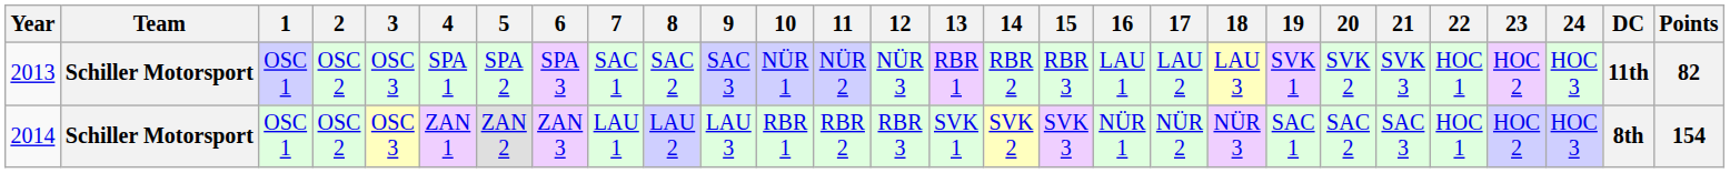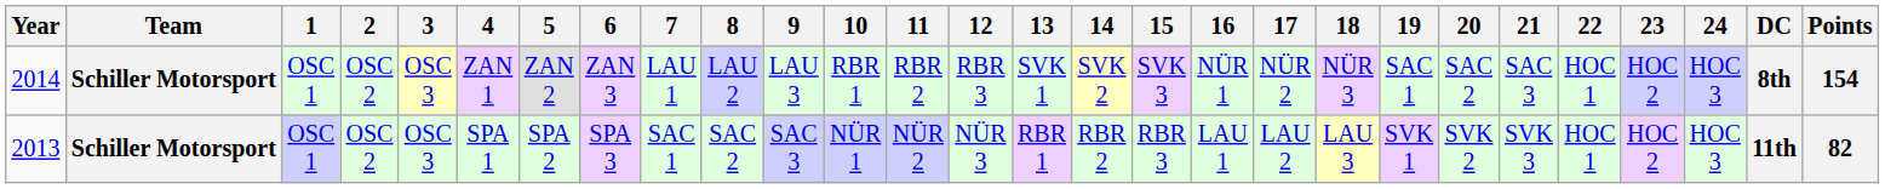rows swapped: 2013 <-> 2014
